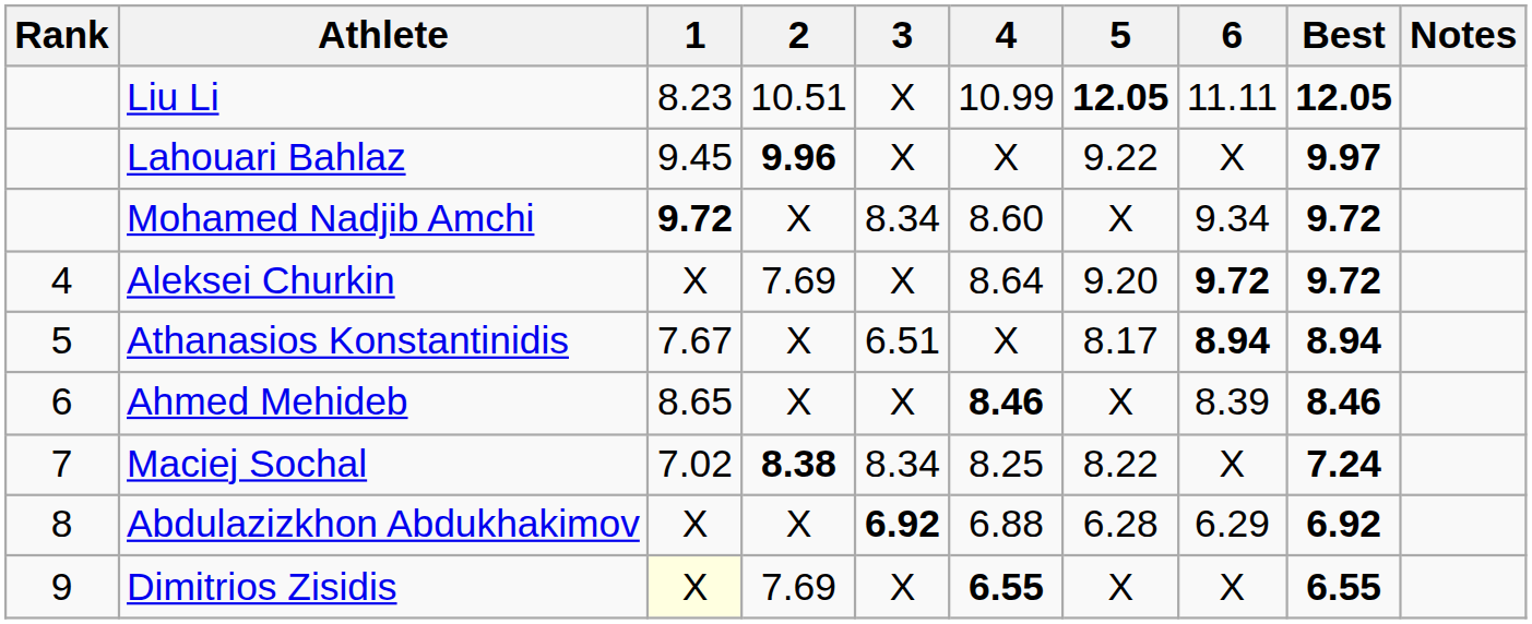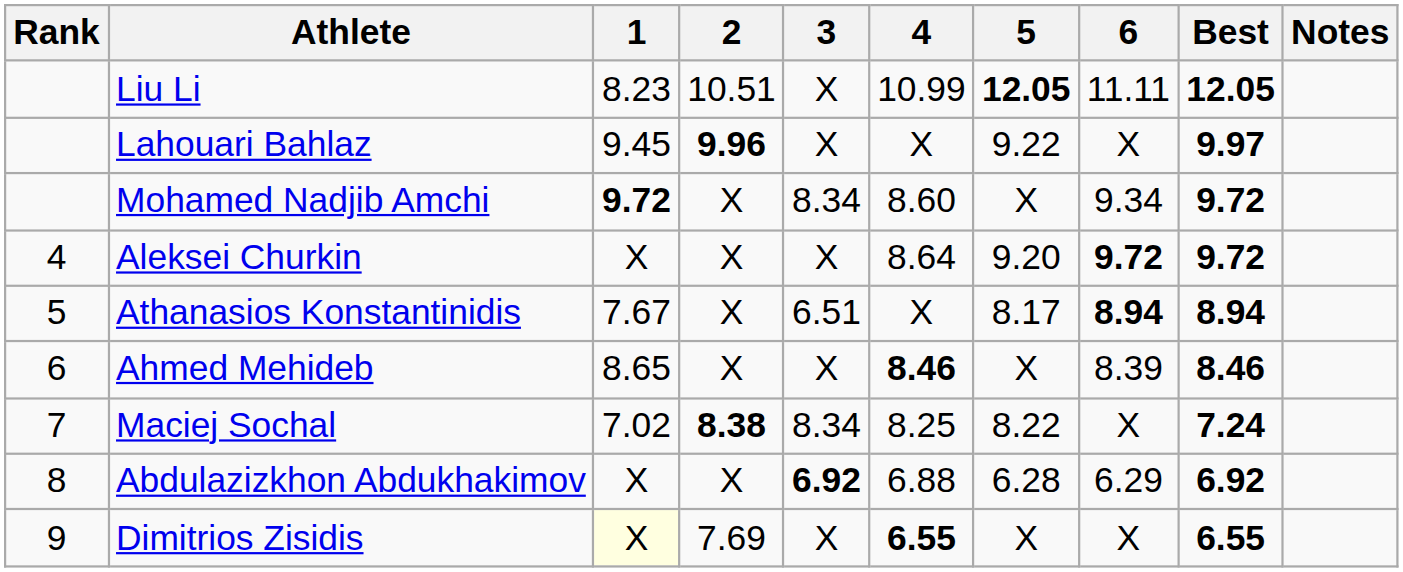Aleksei Churkin | 2: 7.69 -> X
